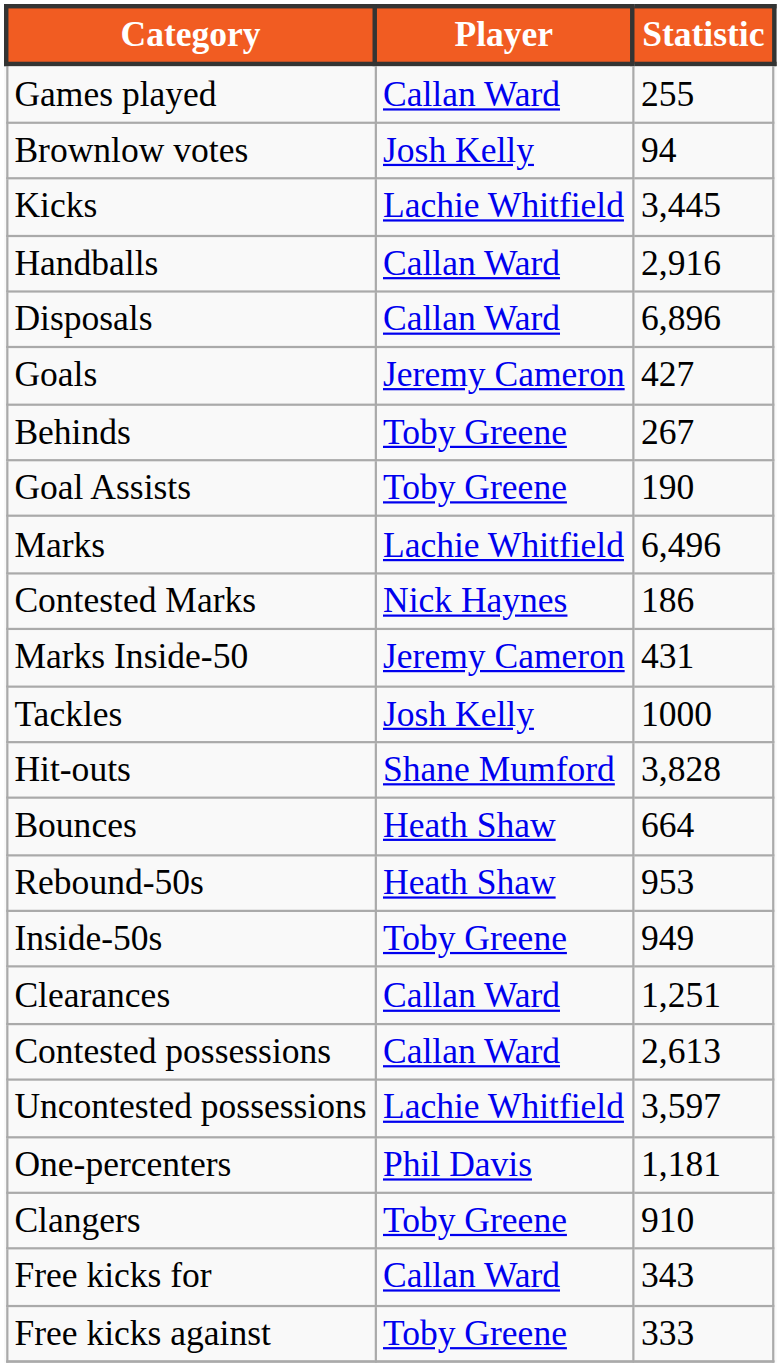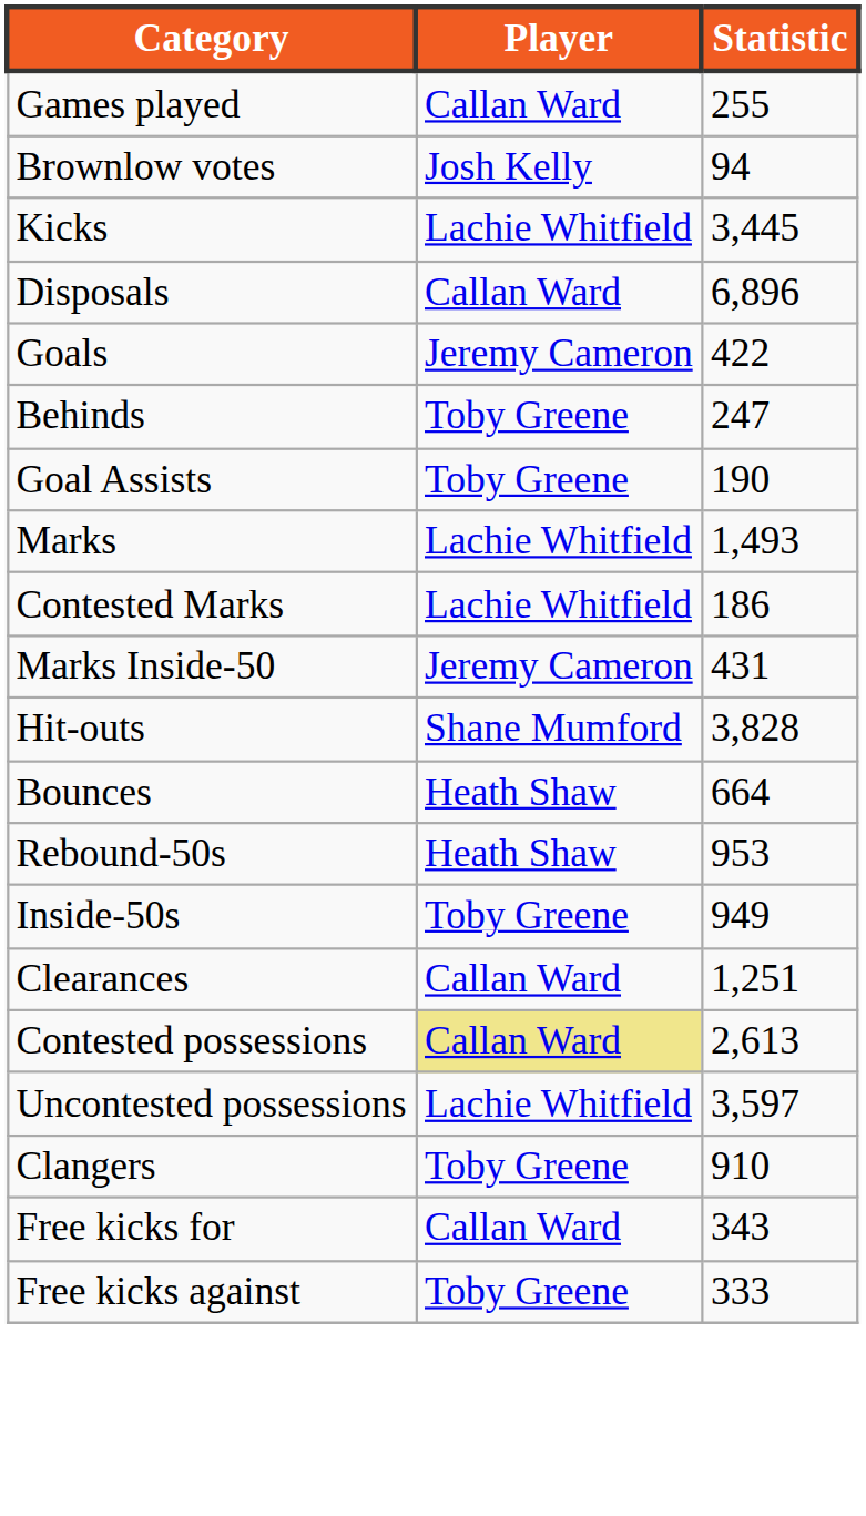- row: Handballs | Callan Ward | 2,916
Goals | Statistic: 427 -> 422
Behinds | Statistic: 267 -> 247
Marks | Statistic: 6,496 -> 1,493
Contested Marks | Player: Nick Haynes -> Lachie Whitfield
- row: Tackles | Josh Kelly | 1000
Contested possessions | Player: no background -> khaki background
- row: One-percenters | Phil Davis | 1,181
